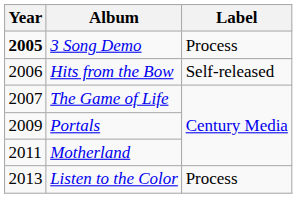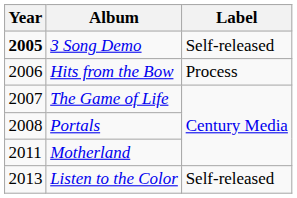3 Song Demo | Label: Process -> Self-released
Hits from the Bow | Label: Self-released -> Process
Portals | Year: 2009 -> 2008
Listen to the Color | Label: Process -> Self-released
